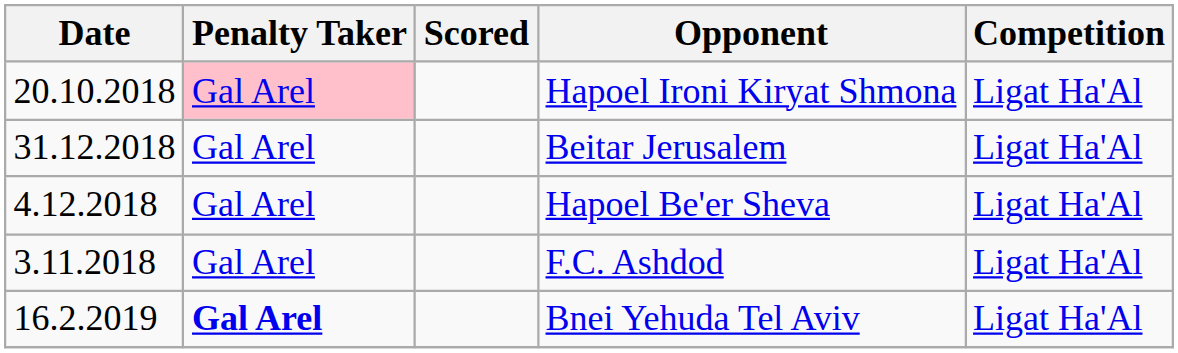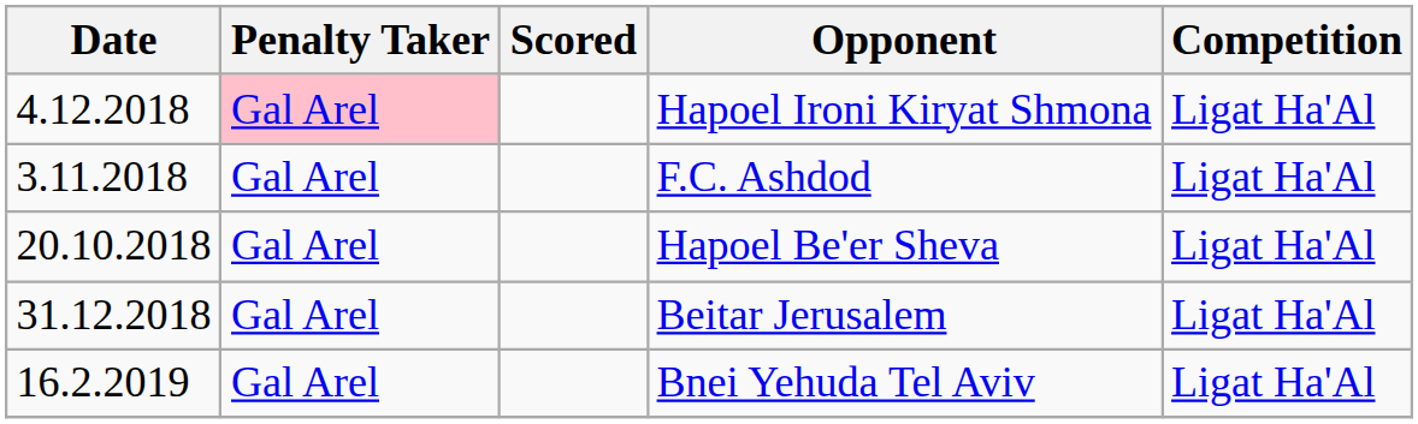Hapoel Ironi Kiryat Shmona | Date: 20.10.2018 -> 4.12.2018
rows swapped: F.C. Ashdod <-> Beitar Jerusalem
Hapoel Be'er Sheva | Date: 4.12.2018 -> 20.10.2018
Bnei Yehuda Tel Aviv | Penalty Taker: bold -> normal
